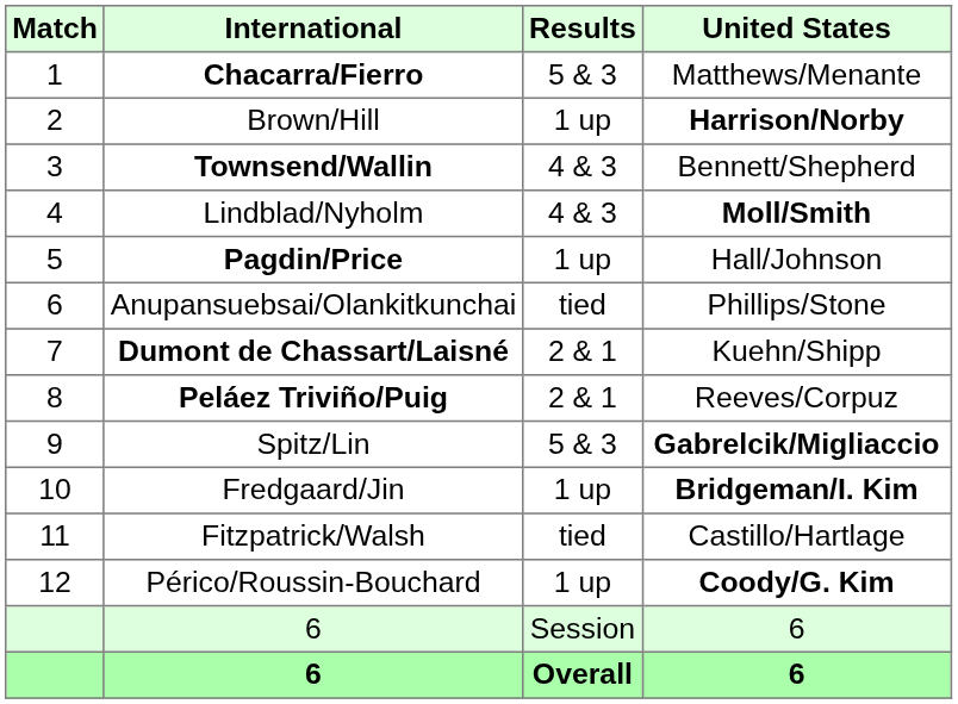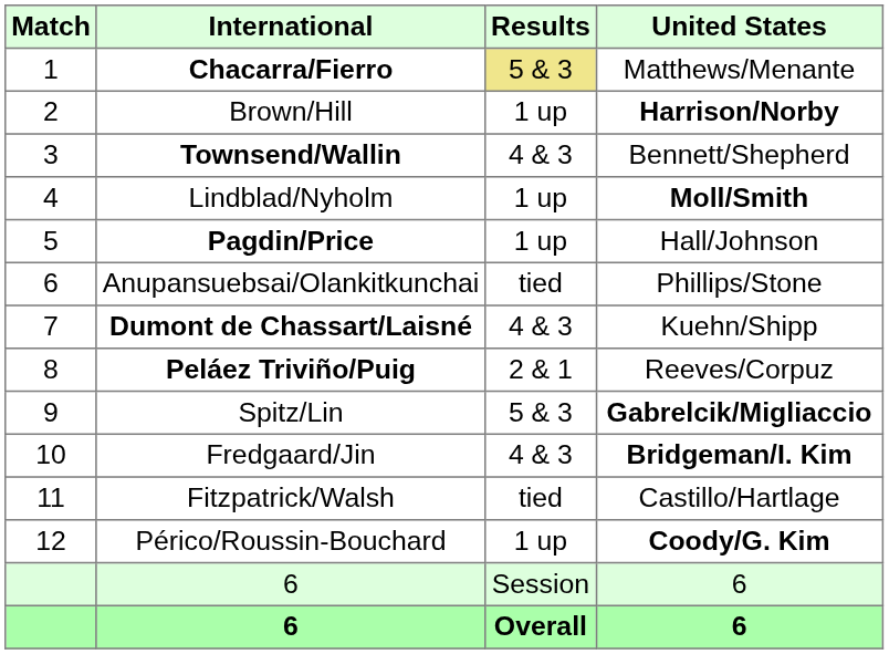Chacarra/Fierro | Results: no background -> khaki background
Lindblad/Nyholm | Results: 4 & 3 -> 1 up
Dumont de Chassart/Laisné | Results: 2 & 1 -> 4 & 3
Fredgaard/Jin | Results: 1 up -> 4 & 3
